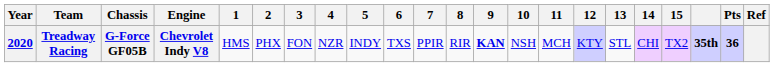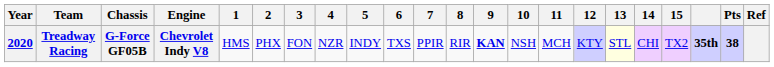Treadway Racing | 13: no background -> lightyellow background
Treadway Racing | Pts: 36 -> 38
